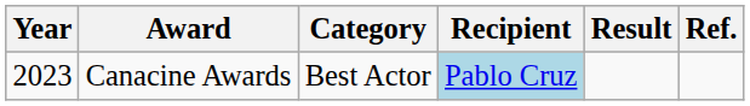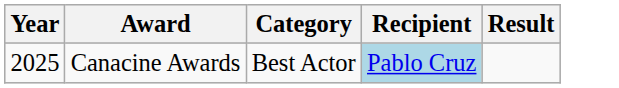- column: Ref.
Canacine Awards | Year: 2023 -> 2025
